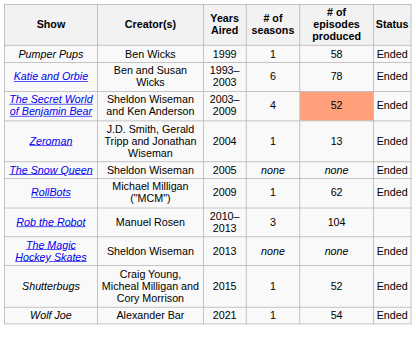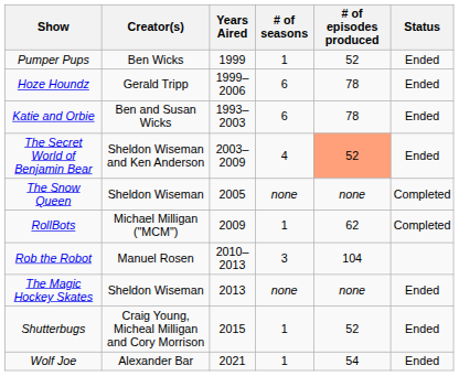Pumper Pups | # of episodes produced: 58 -> 52
+ row: Hoze Houndz | Gerald Tripp | 1999–2006 | 6 | 78 | Ended
- row: Zeroman | J.D. Smith, Gerald Tripp and Jonathan Wiseman | 2004 | 1 | 13 | Ended
The Snow Queen | Status: Ended -> Completed
RollBots | Status: Ended -> Completed
